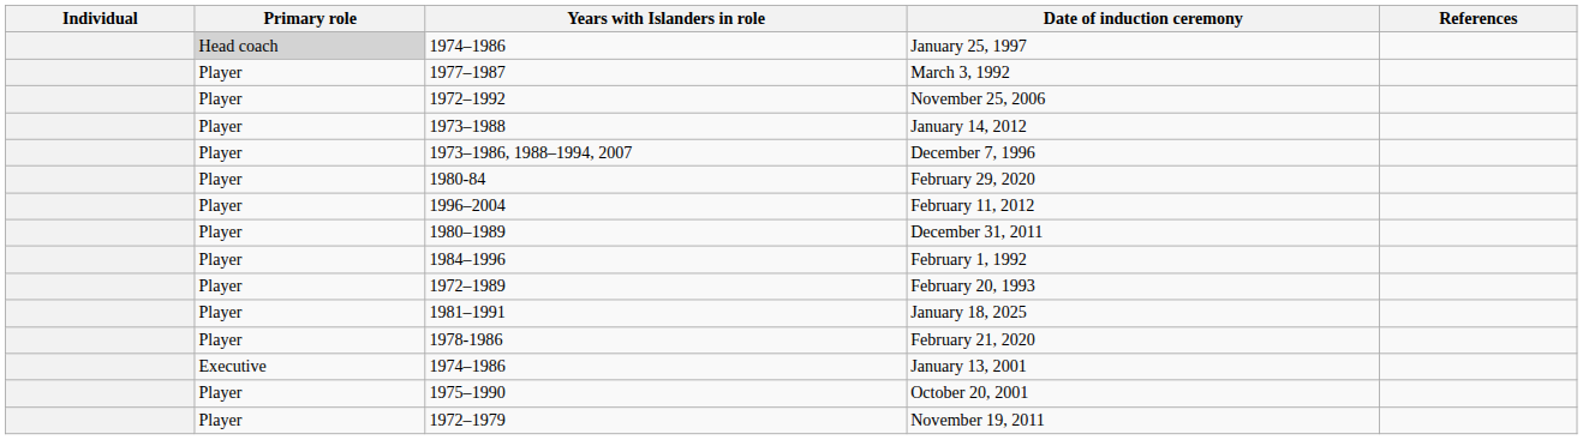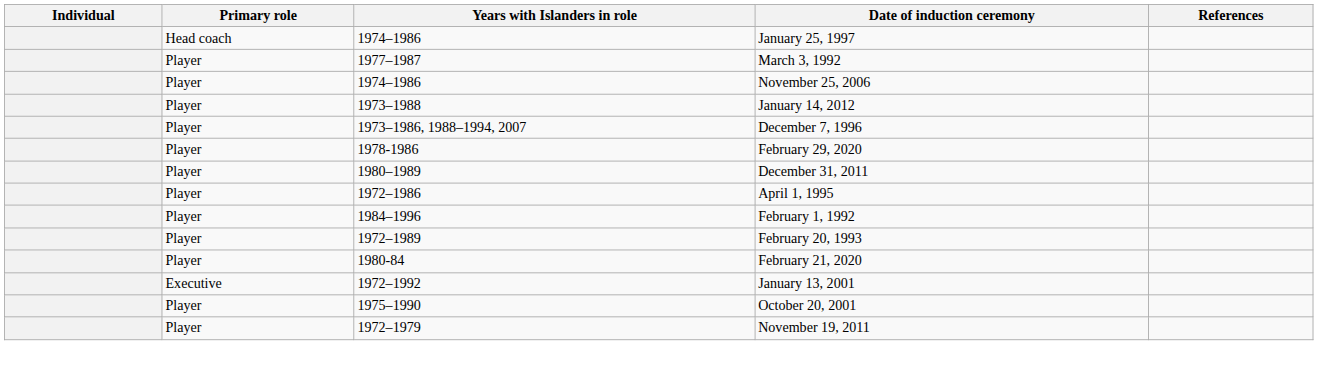January 25, 1997 | Primary role: lightgrey background -> no background
November 25, 2006 | Years with Islanders in role: 1972–1992 -> 1974–1986
February 29, 2020 | Years with Islanders in role: 1980-84 -> 1978-1986
- row: Player | 1996–2004 | February 11, 2012
+ row: Player | 1972–1986 | April 1, 1995
- row: Player | 1981–1991 | January 18, 2025
February 21, 2020 | Years with Islanders in role: 1978-1986 -> 1980-84
January 13, 2001 | Years with Islanders in role: 1974–1986 -> 1972–1992
